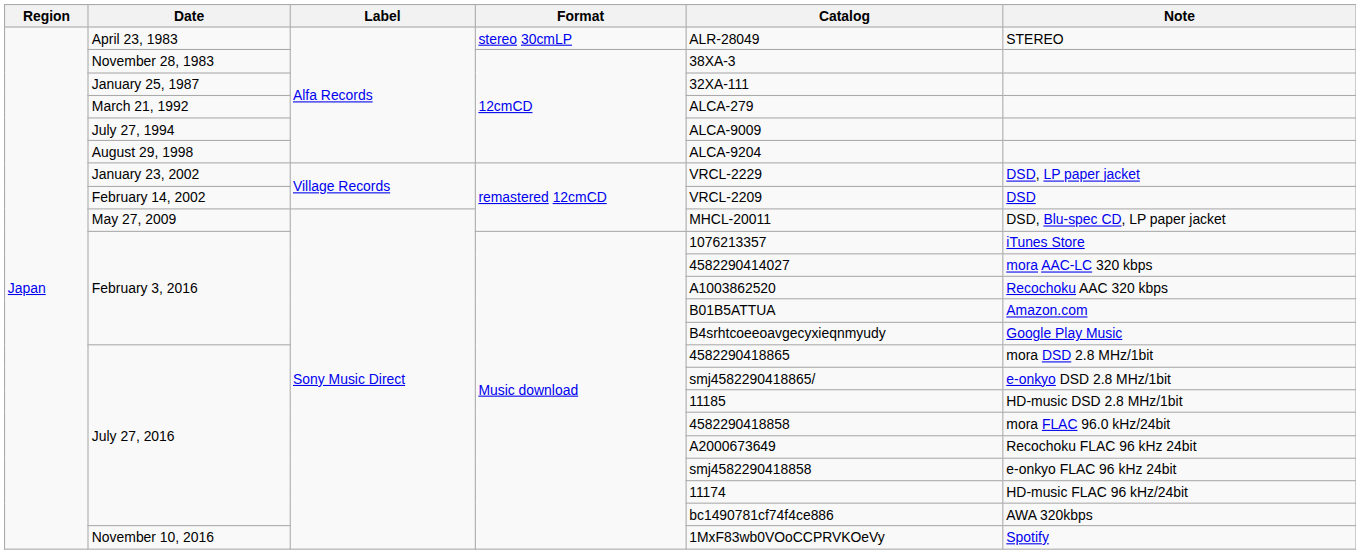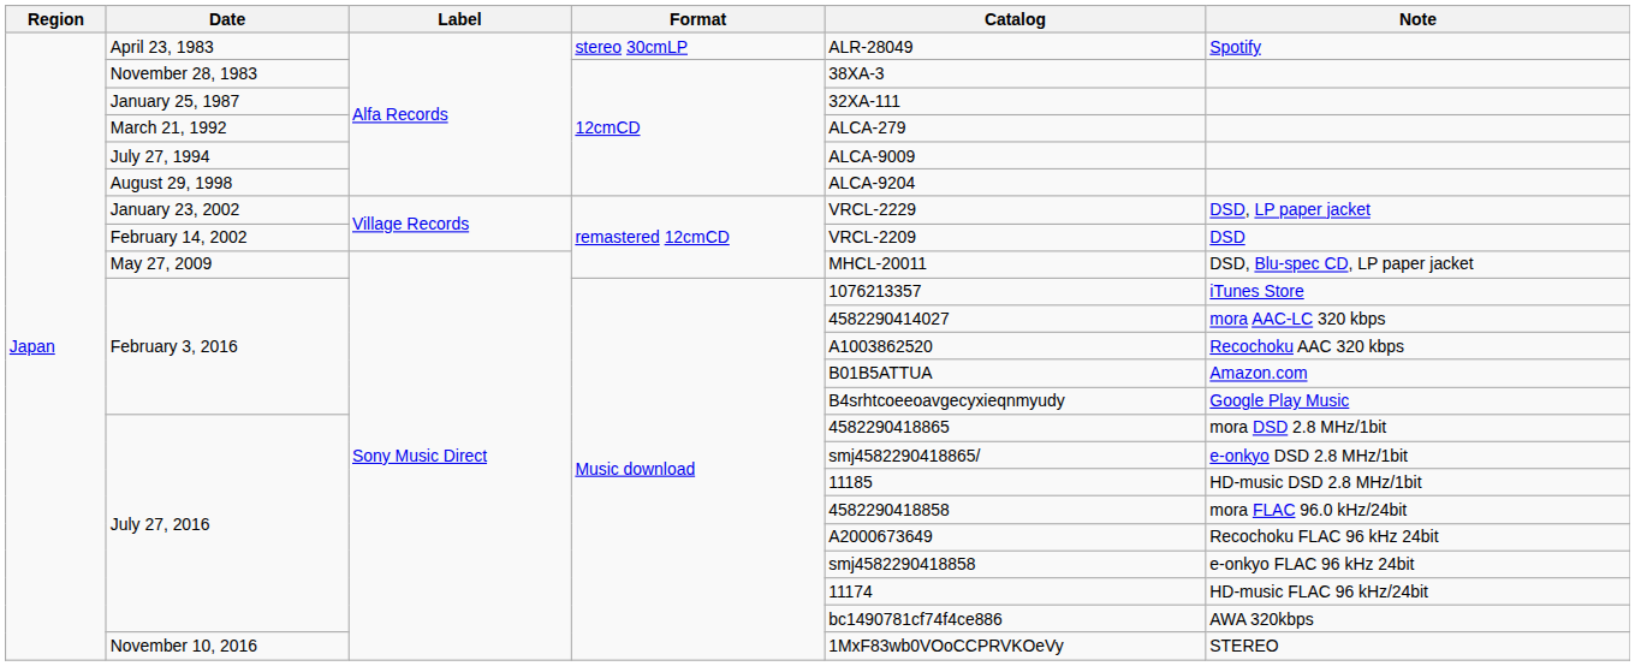April 23, 1983 | Note: STEREO -> Spotify
November 10, 2016 | Note: Spotify -> STEREO
